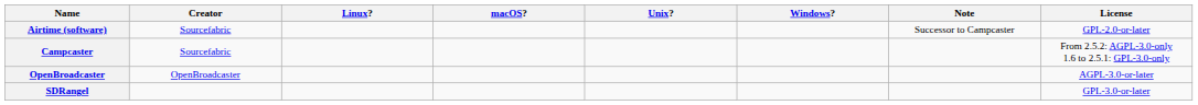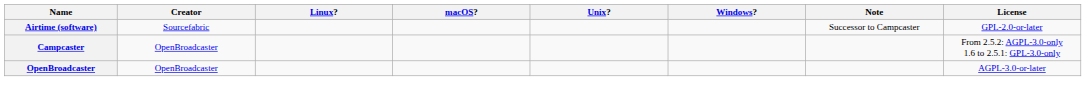Campcaster | Creator: Sourcefabric -> OpenBroadcaster
- row: SDRangel | GPL-3.0-or-later
